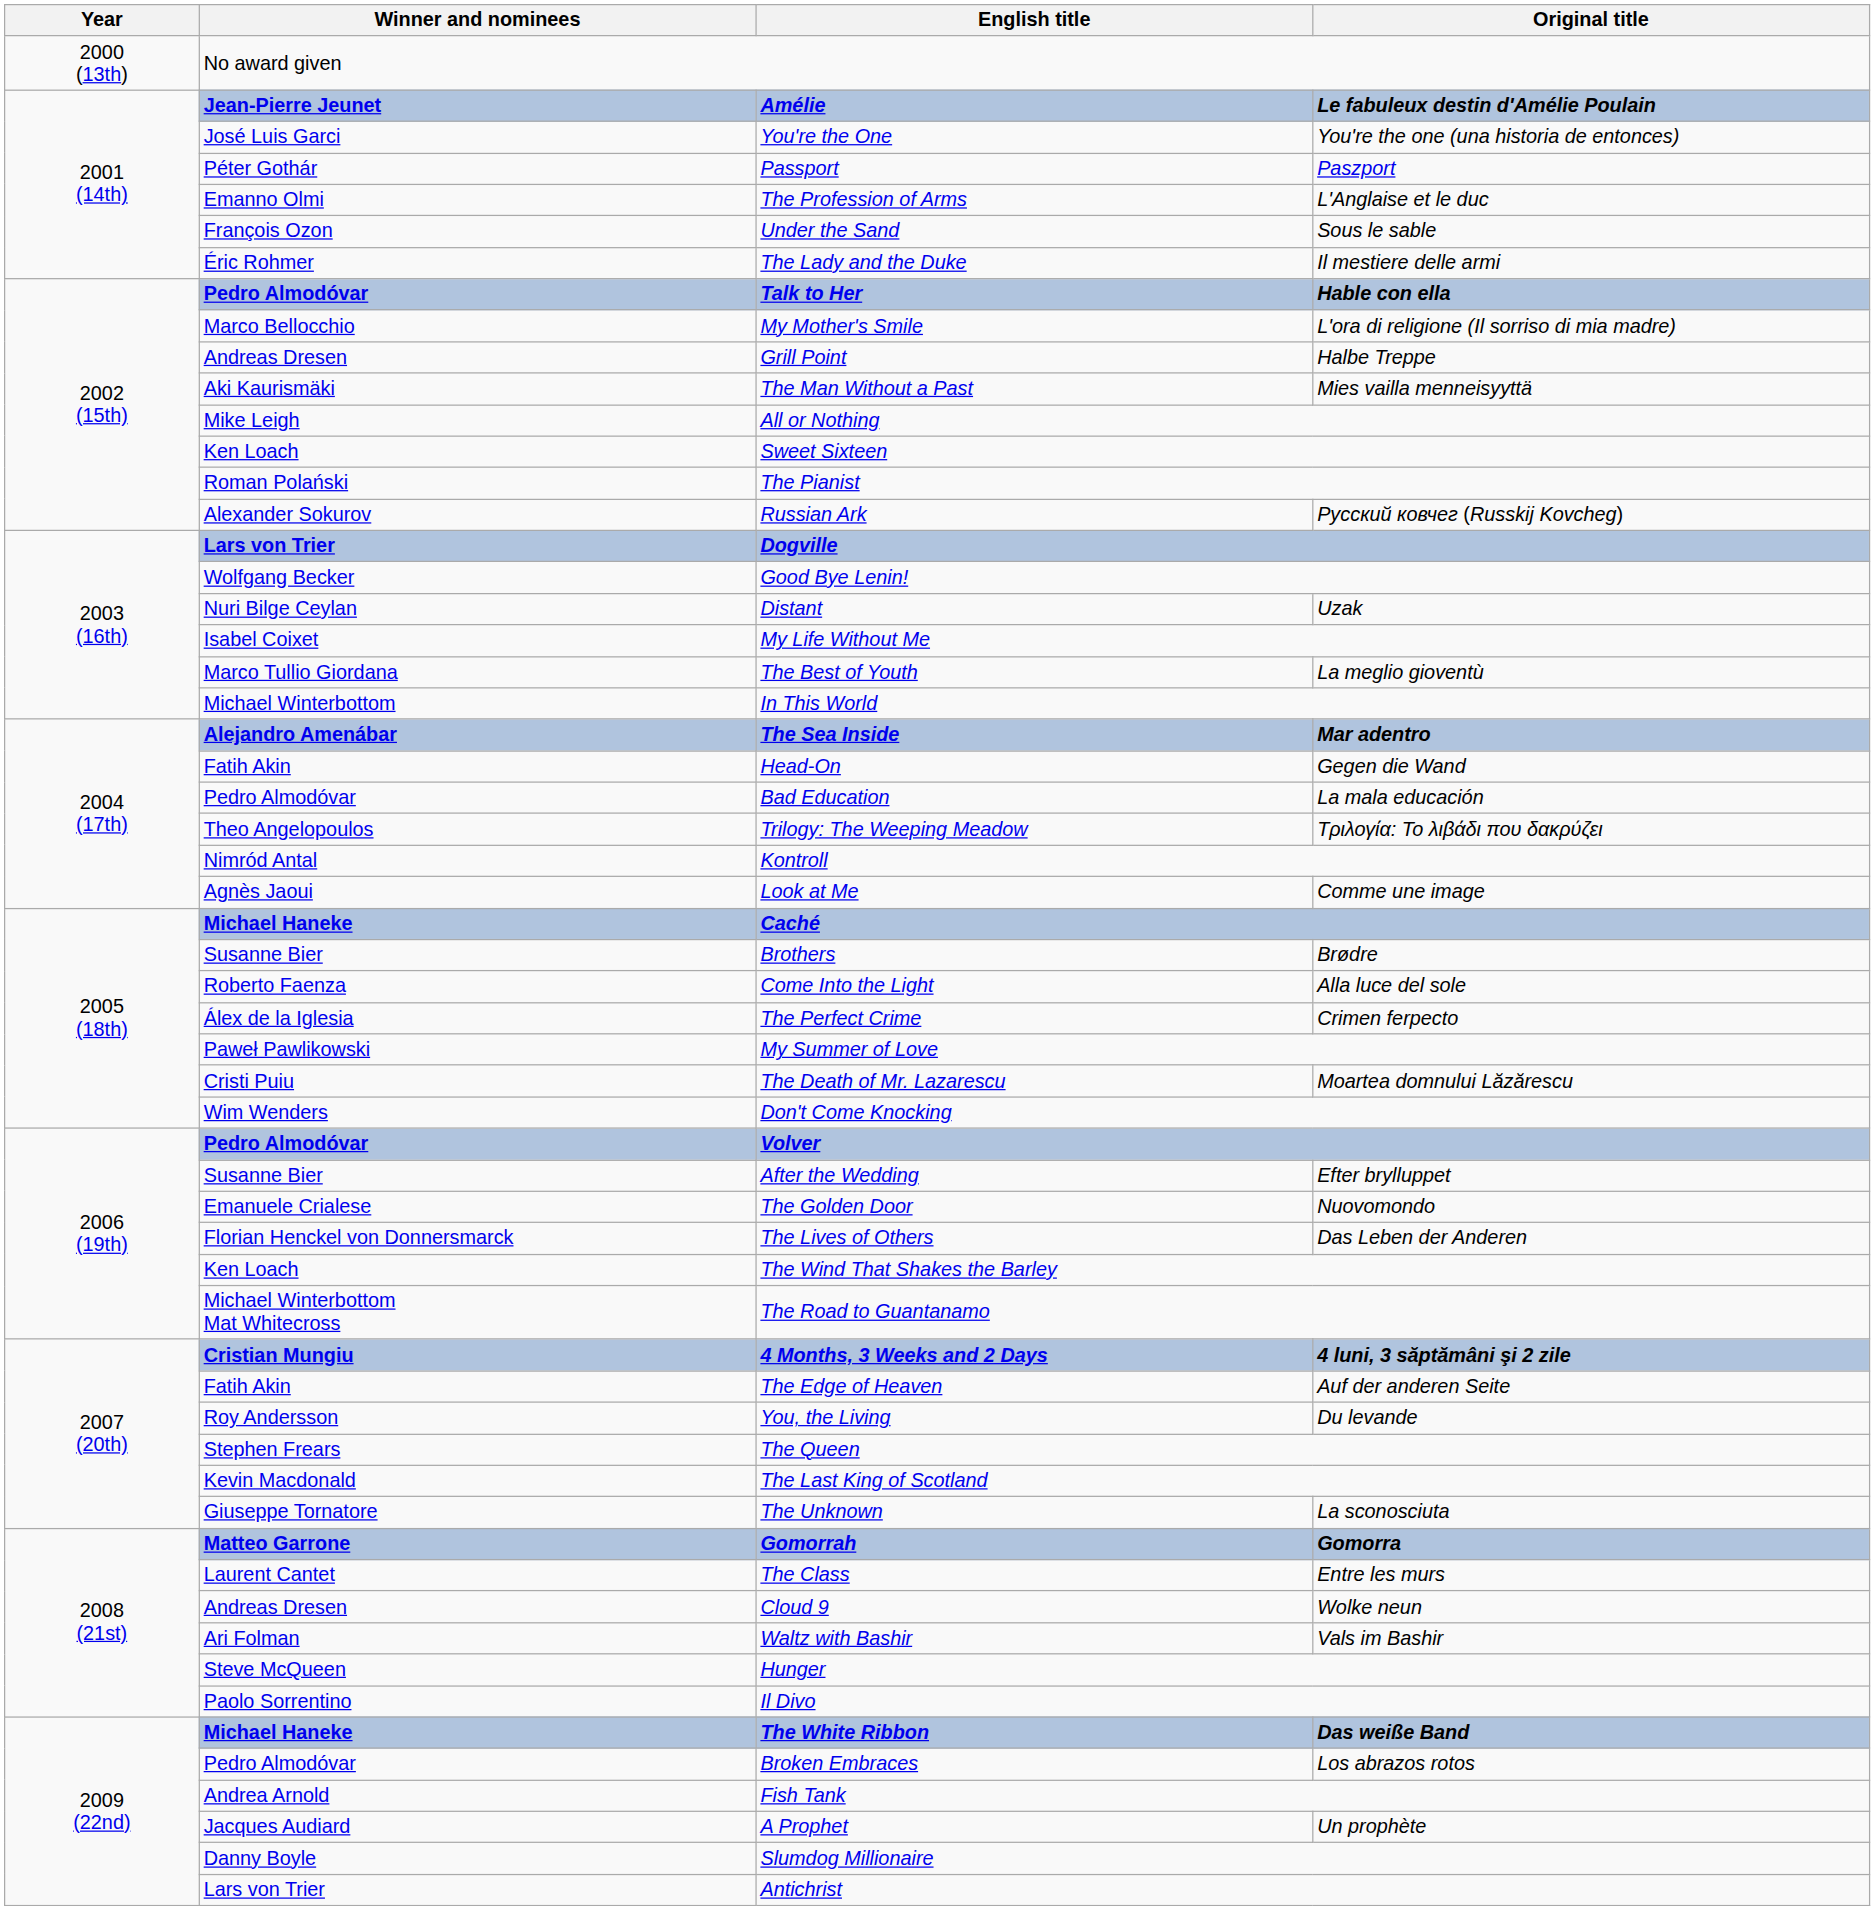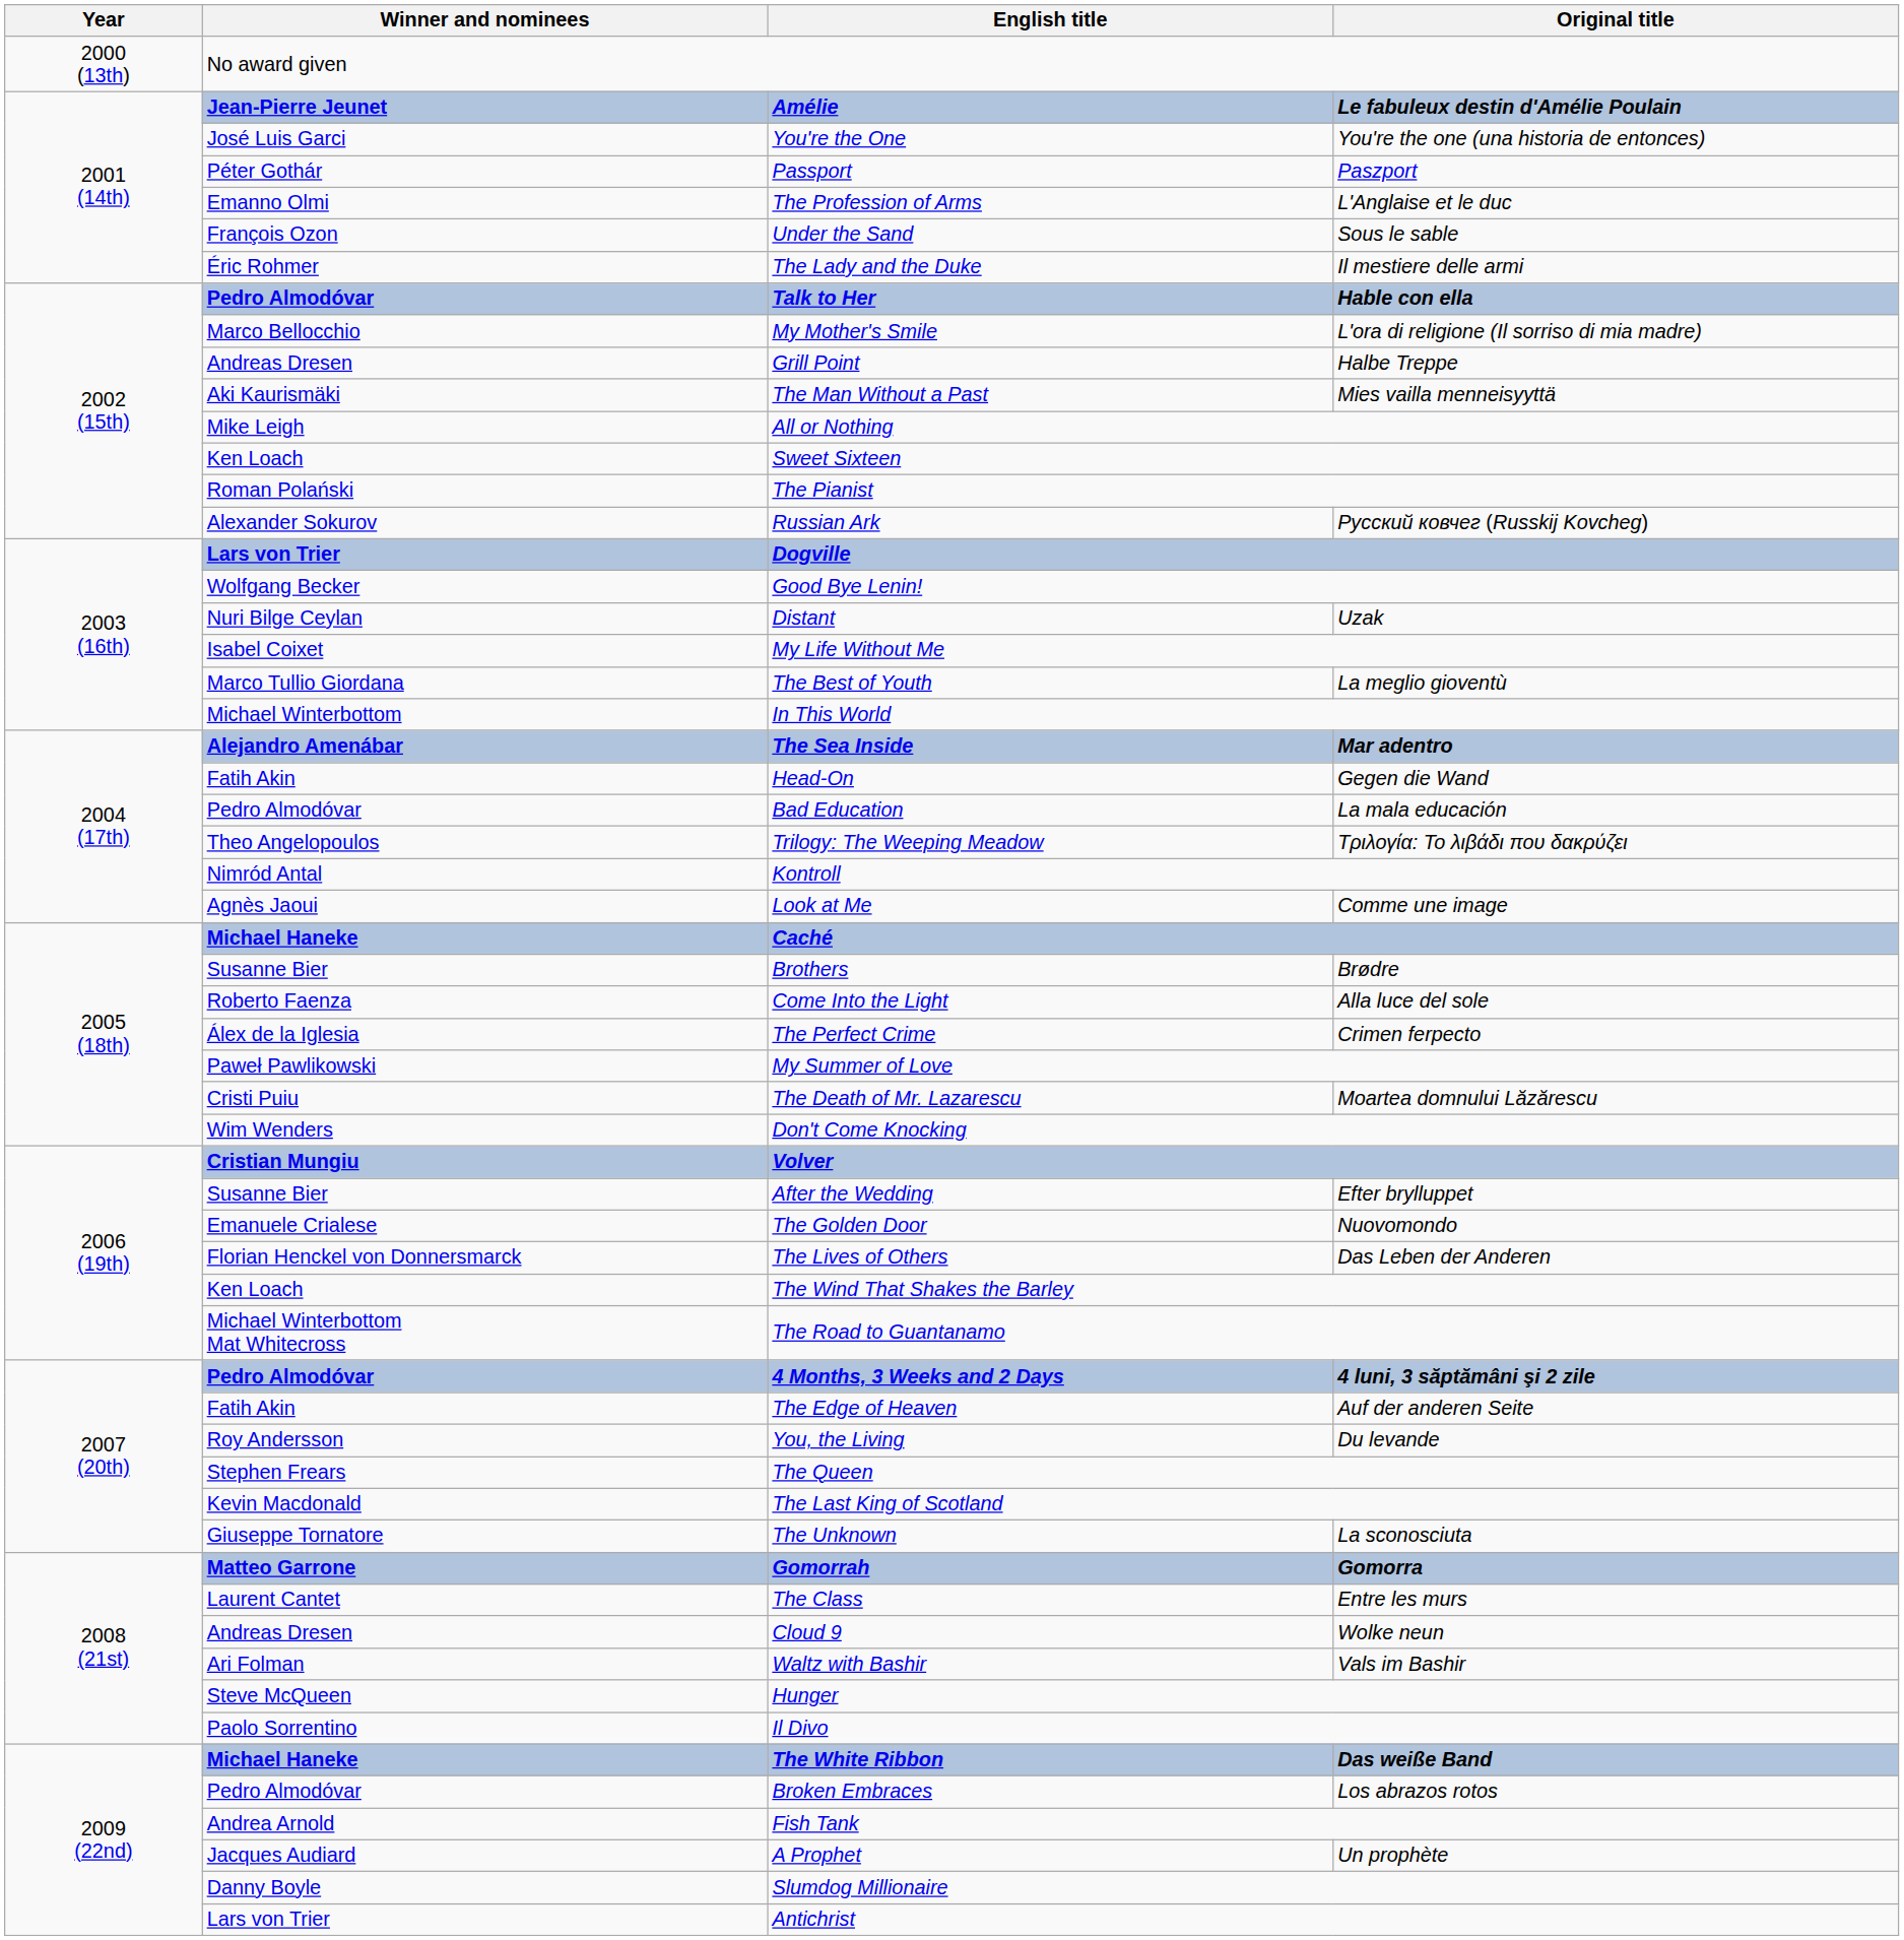Volver | Winner and nominees: Pedro Almodóvar -> Cristian Mungiu
4 Months, 3 Weeks and 2 Days | Winner and nominees: Cristian Mungiu -> Pedro Almodóvar
